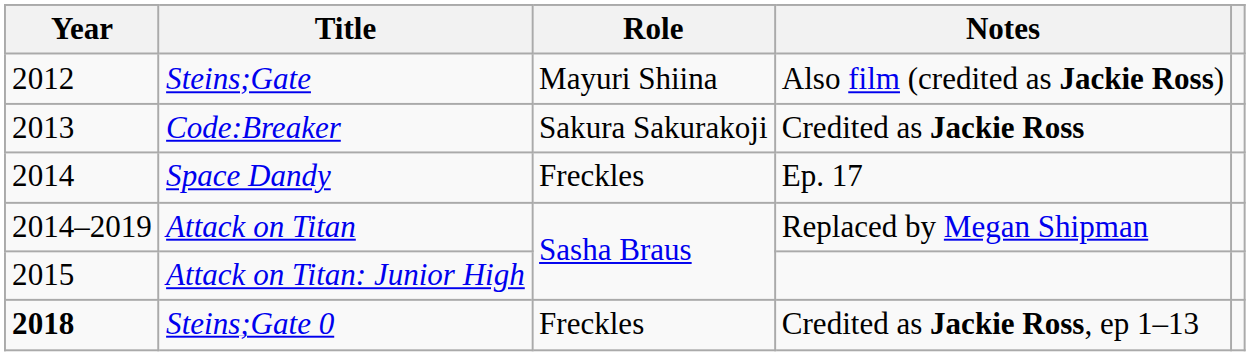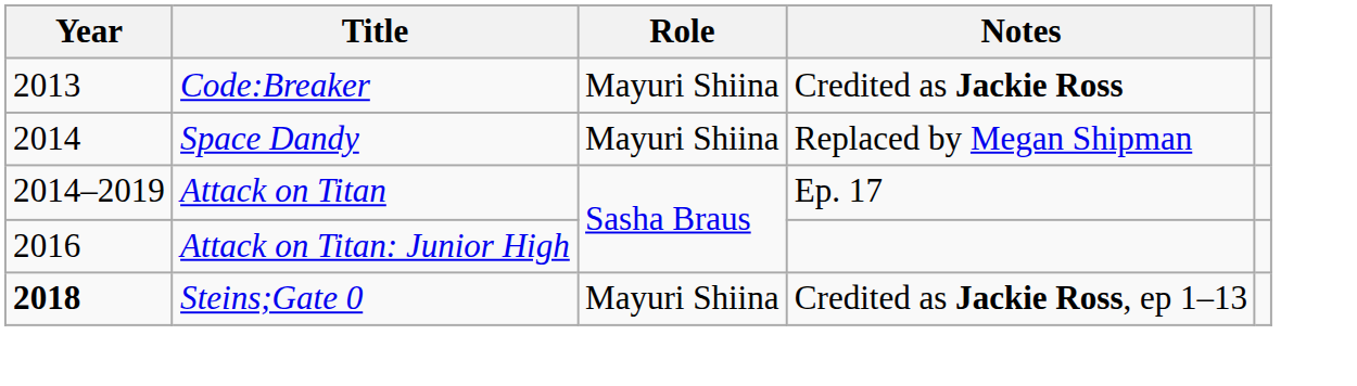- row: 2012 | Steins;Gate | Mayuri Shiina | Also film (credited as Jackie Ross)
Code:Breaker | Role: Sakura Sakurakoji -> Mayuri Shiina
Space Dandy | Role: Freckles -> Mayuri Shiina
Space Dandy | Notes: Ep. 17 -> Replaced by Megan Shipman
Attack on Titan | Notes: Replaced by Megan Shipman -> Ep. 17
Attack on Titan: Junior High | Year: 2015 -> 2016
Steins;Gate 0 | Role: Freckles -> Mayuri Shiina
